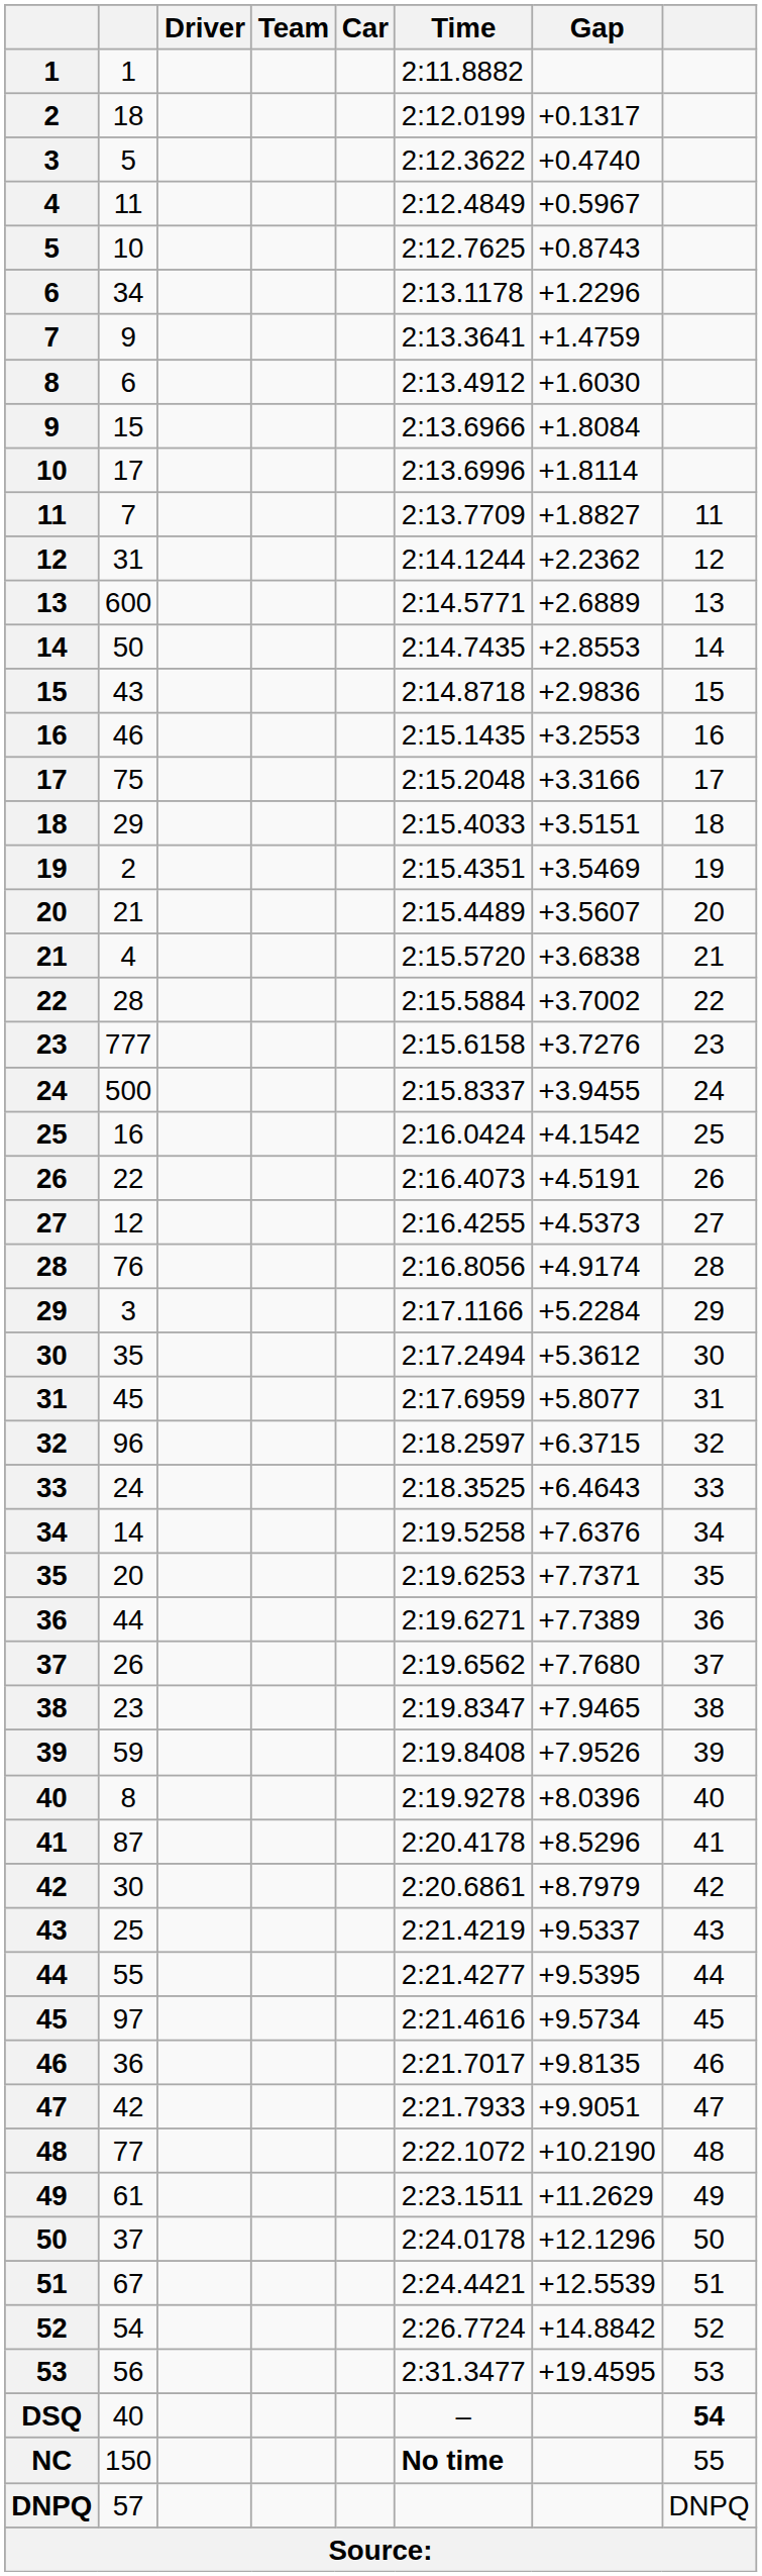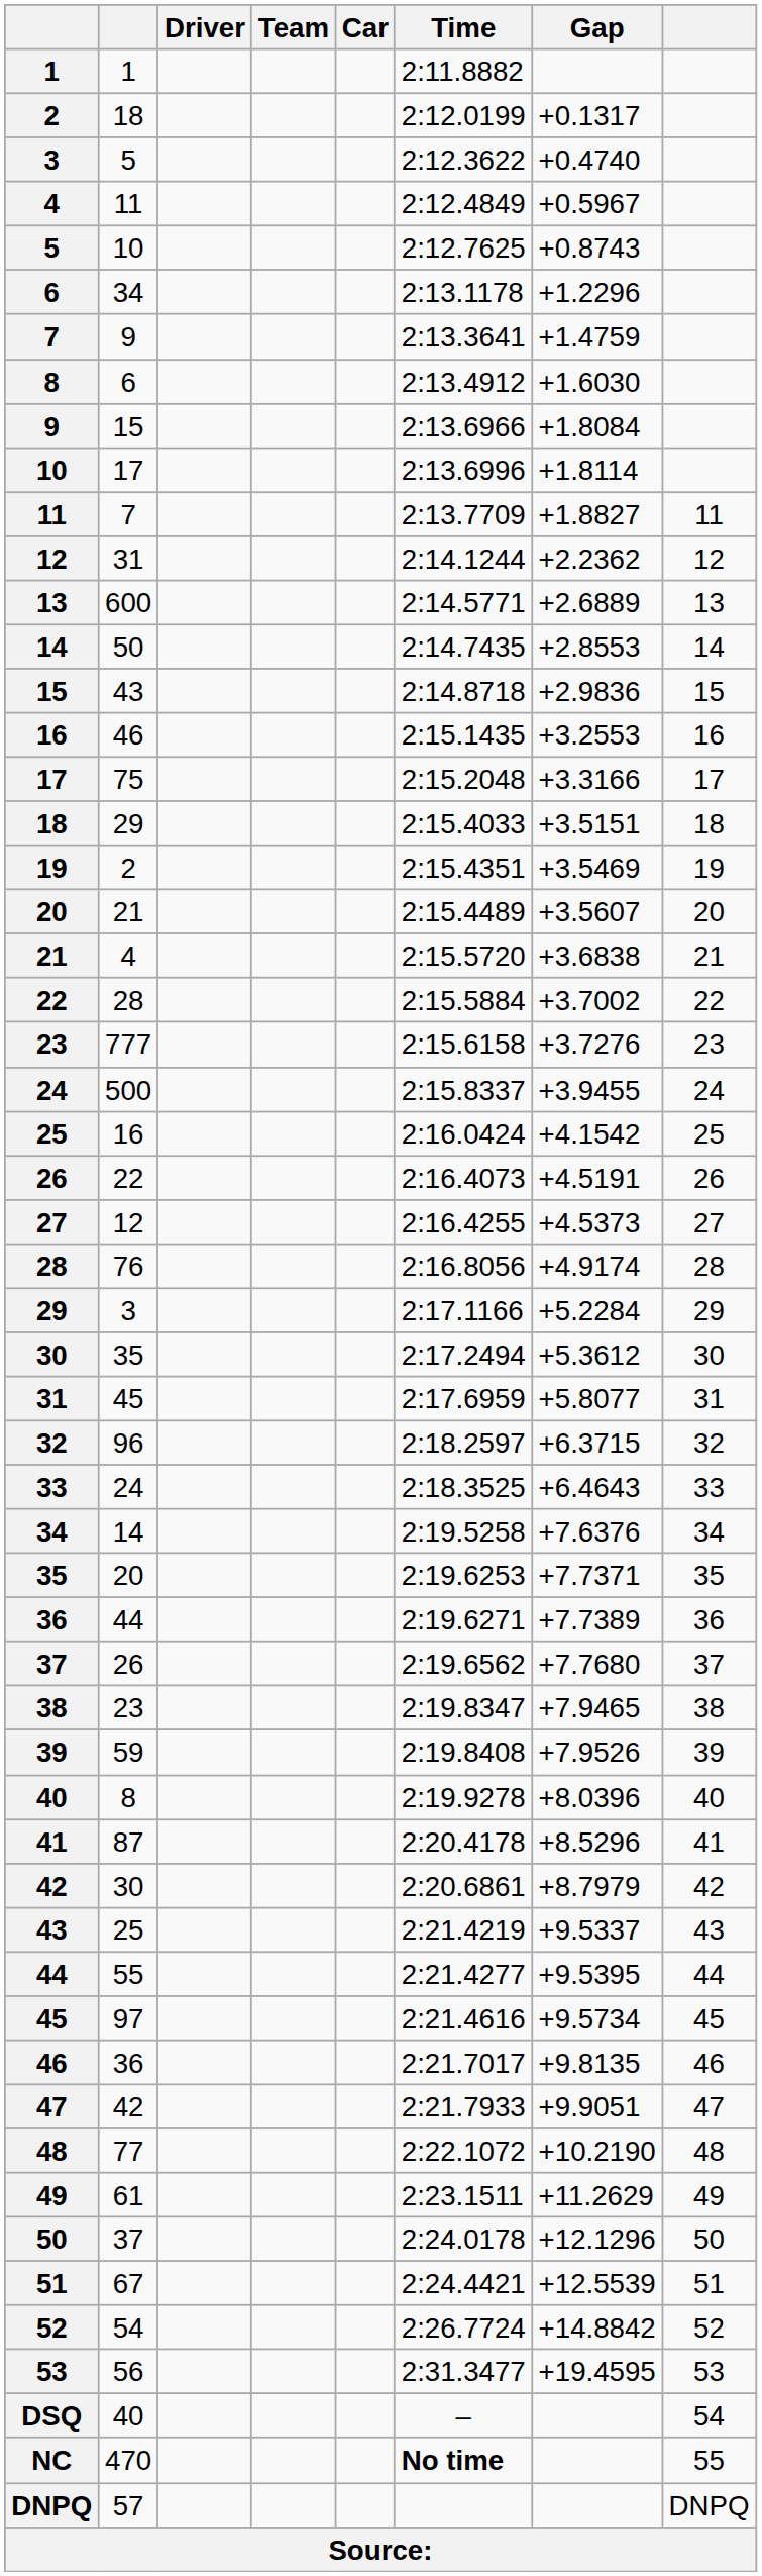DSQ | column 8: bold -> normal
NC | column 2: 150 -> 470
